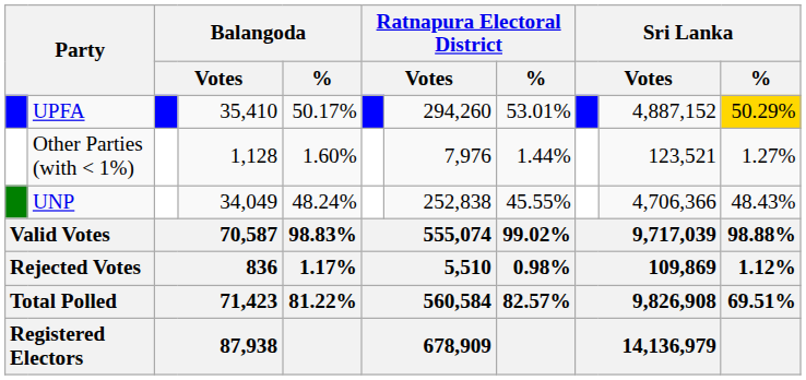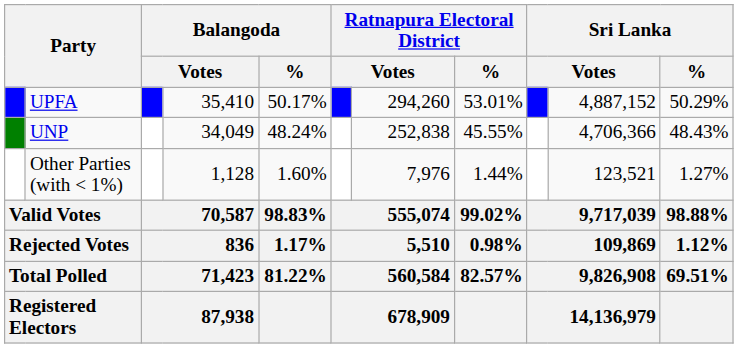UPFA | Sri Lanka / %: gold background -> no background
rows swapped: UNP <-> Other Parties (with < 1%)
